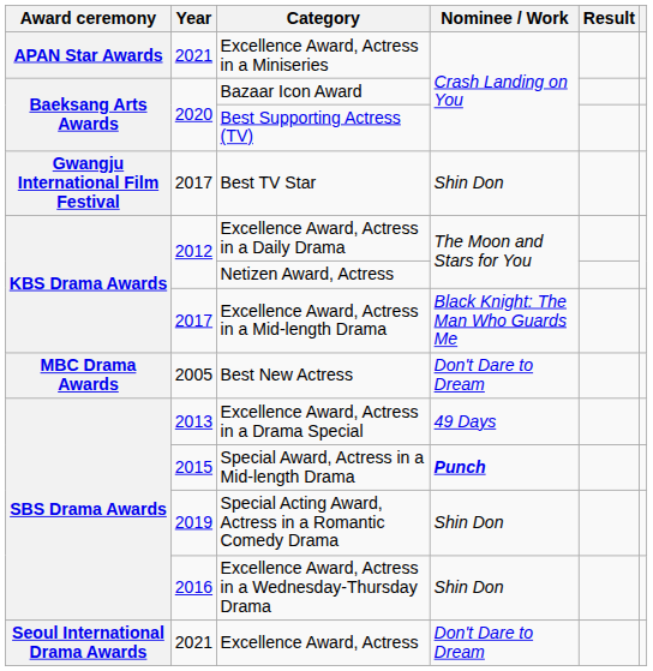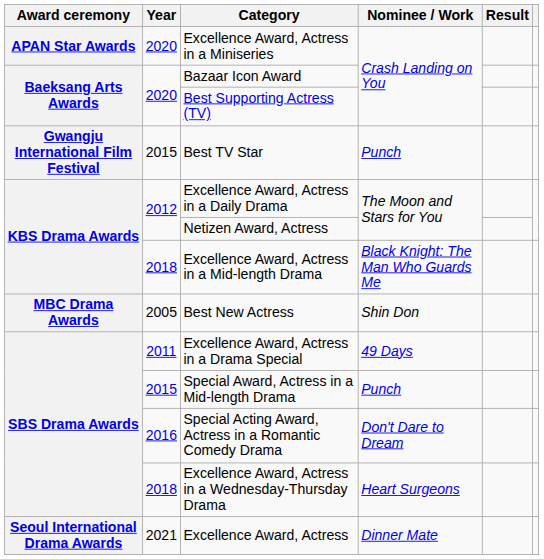Excellence Award, Actress in a Miniseries | Year: 2021 -> 2020
Best TV Star | Year: 2017 -> 2015
Best TV Star | Nominee / Work: Shin Don -> Punch
Excellence Award, Actress in a Mid-length Drama | Year: 2017 -> 2018
Best New Actress | Nominee / Work: Don't Dare to Dream -> Shin Don
Excellence Award, Actress in a Drama Special | Year: 2013 -> 2011
Special Award, Actress in a Mid-length Drama | Nominee / Work: bold -> normal
Special Acting Award, Actress in a Romantic Comedy Drama | Year: 2019 -> 2016
Special Acting Award, Actress in a Romantic Comedy Drama | Nominee / Work: Shin Don -> Don't Dare to Dream
Excellence Award, Actress in a Wednesday-Thursday Drama | Year: 2016 -> 2018
Excellence Award, Actress in a Wednesday-Thursday Drama | Nominee / Work: Shin Don -> Heart Surgeons
Excellence Award, Actress | Nominee / Work: Don't Dare to Dream -> Dinner Mate
